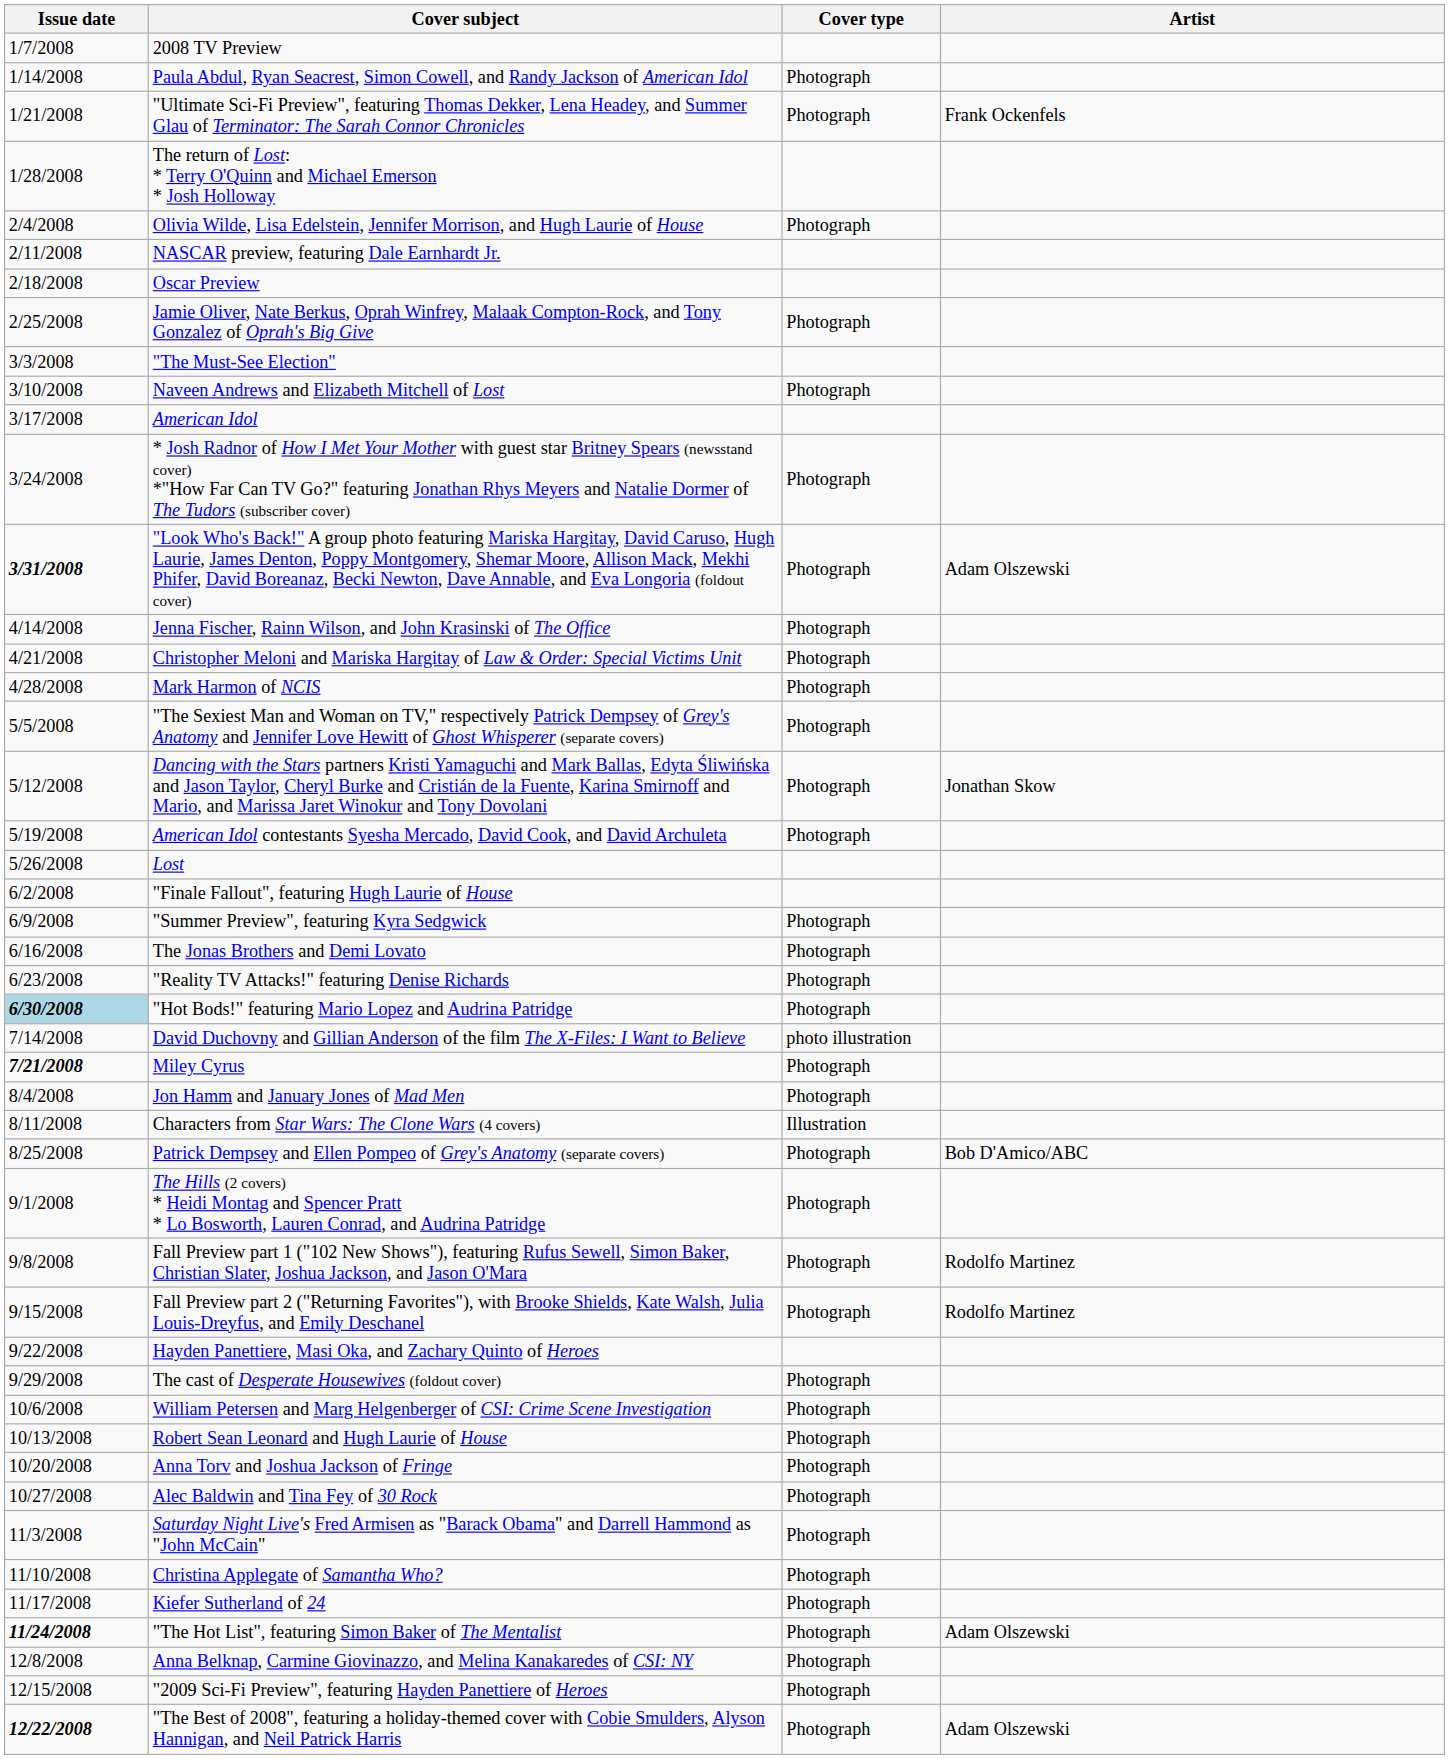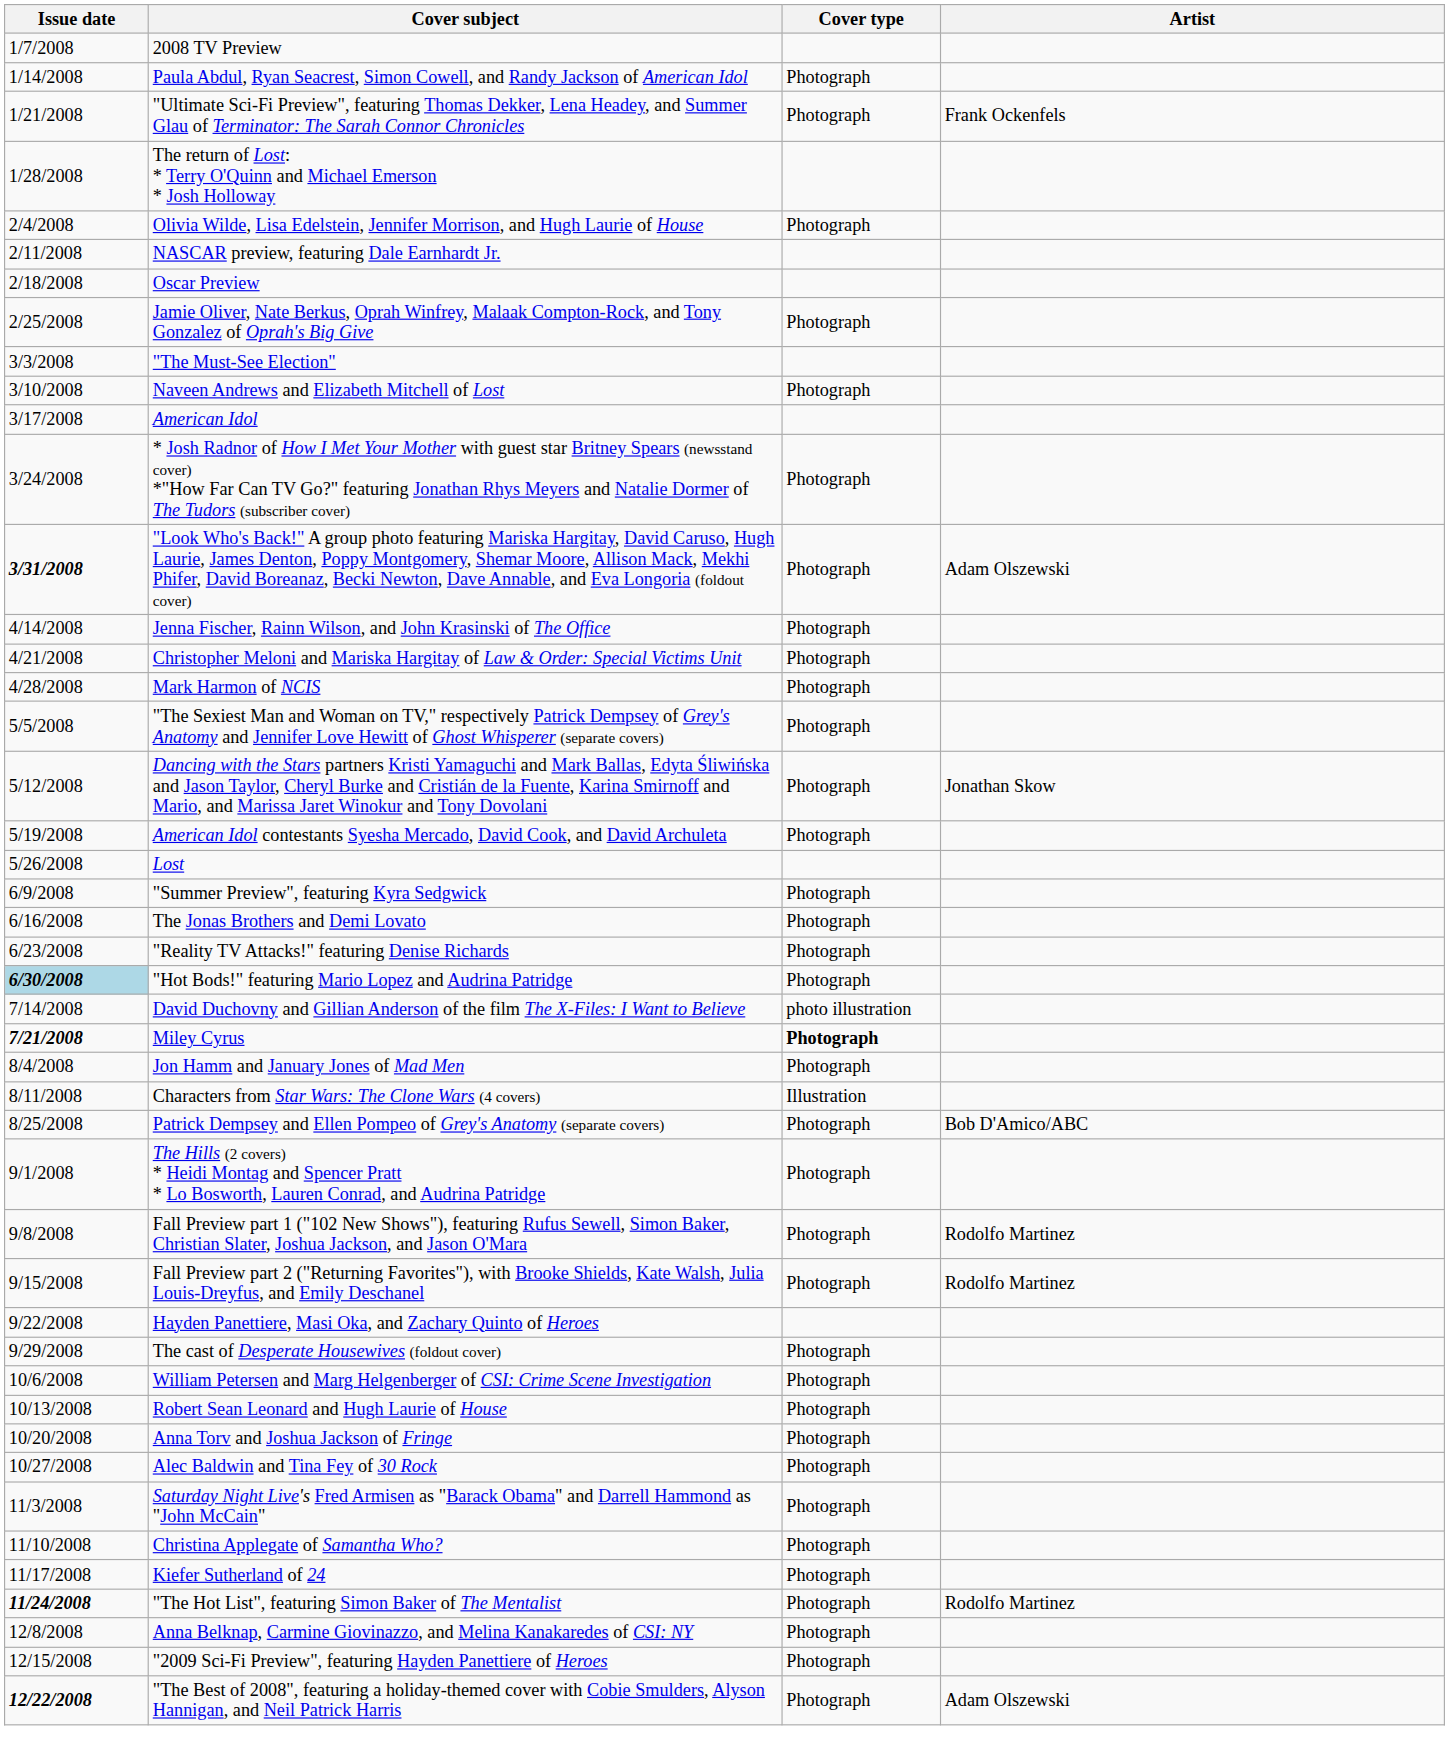- row: 6/2/2008 | "Finale Fallout", featuring Hugh Laurie of House
Miley Cyrus | Cover type: normal -> bold
"The Hot List", featuring Simon Baker of The Mentalist | Artist: Adam Olszewski -> Rodolfo Martinez
